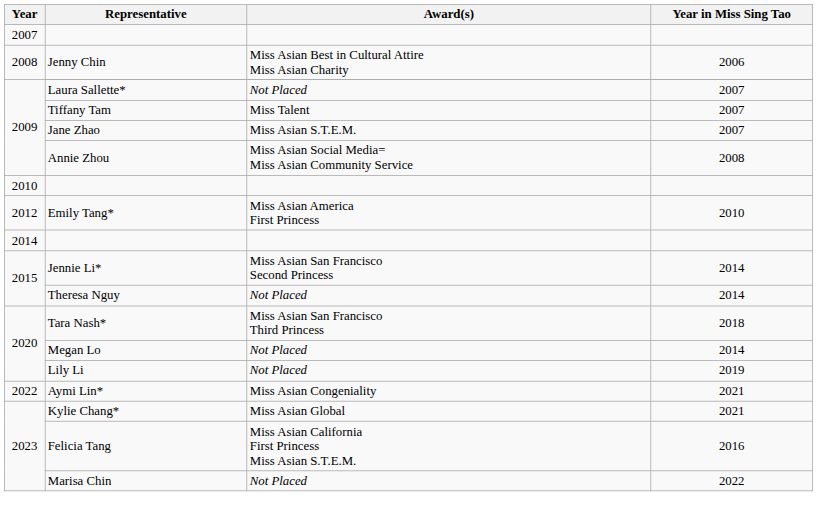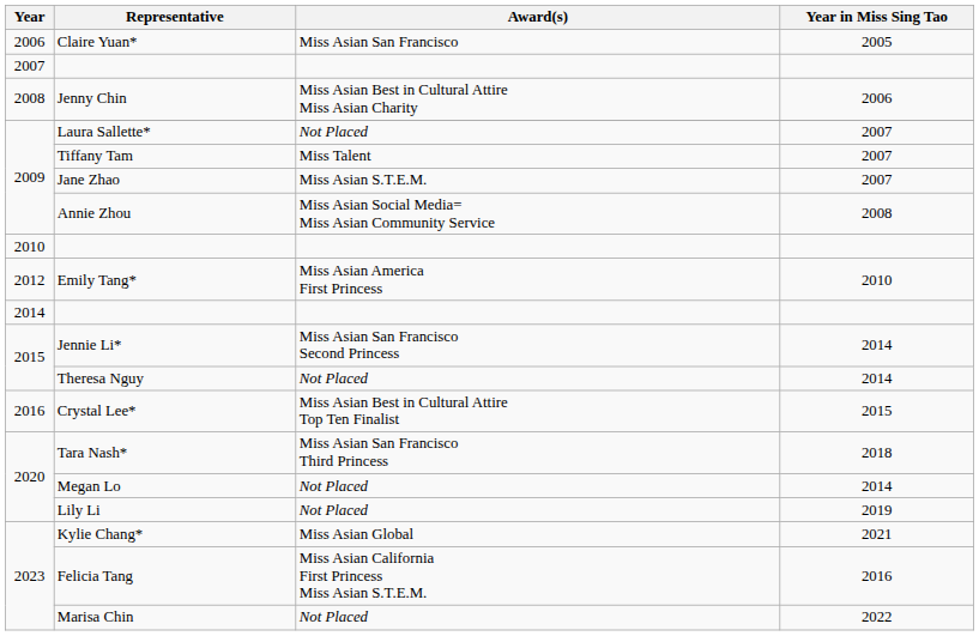+ row: 2006 | Claire Yuan* | Miss Asian San Francisco | 2005
+ row: 2016 | Crystal Lee* | Miss Asian Best in Cultural Attire Top Ten Finalist | 2015
- row: 2022 | Aymi Lin* | Miss Asian Congeniality | 2021
